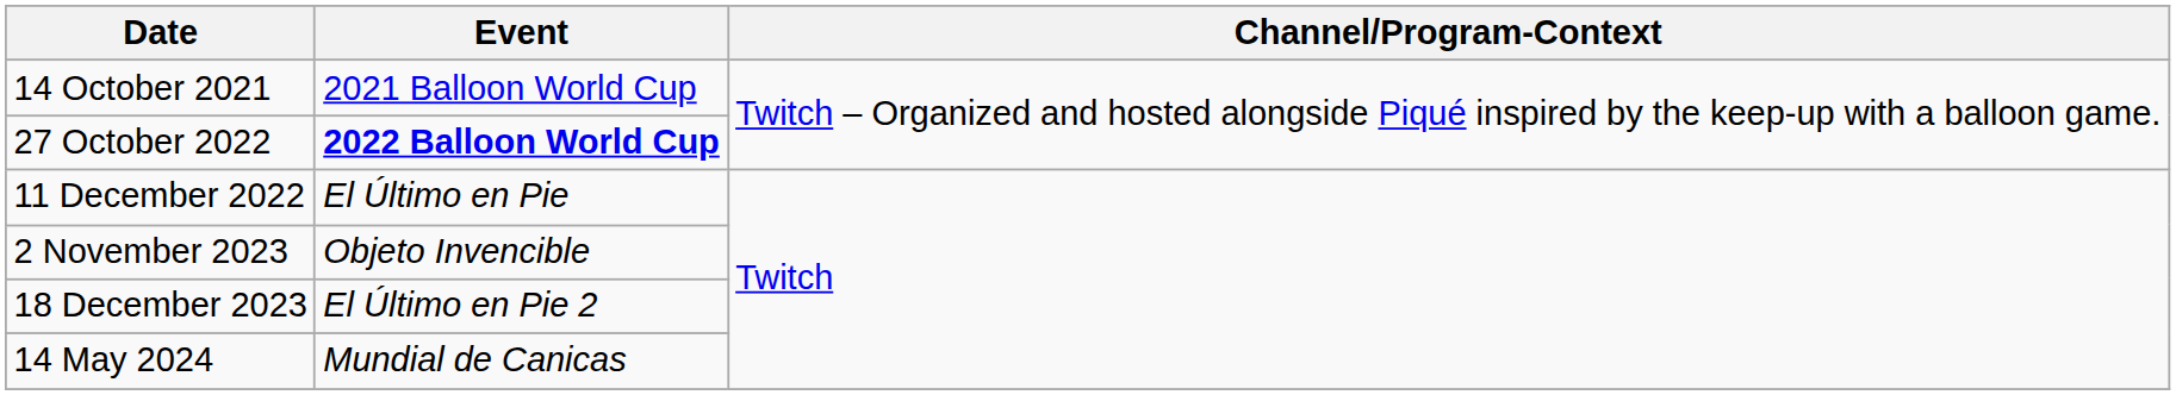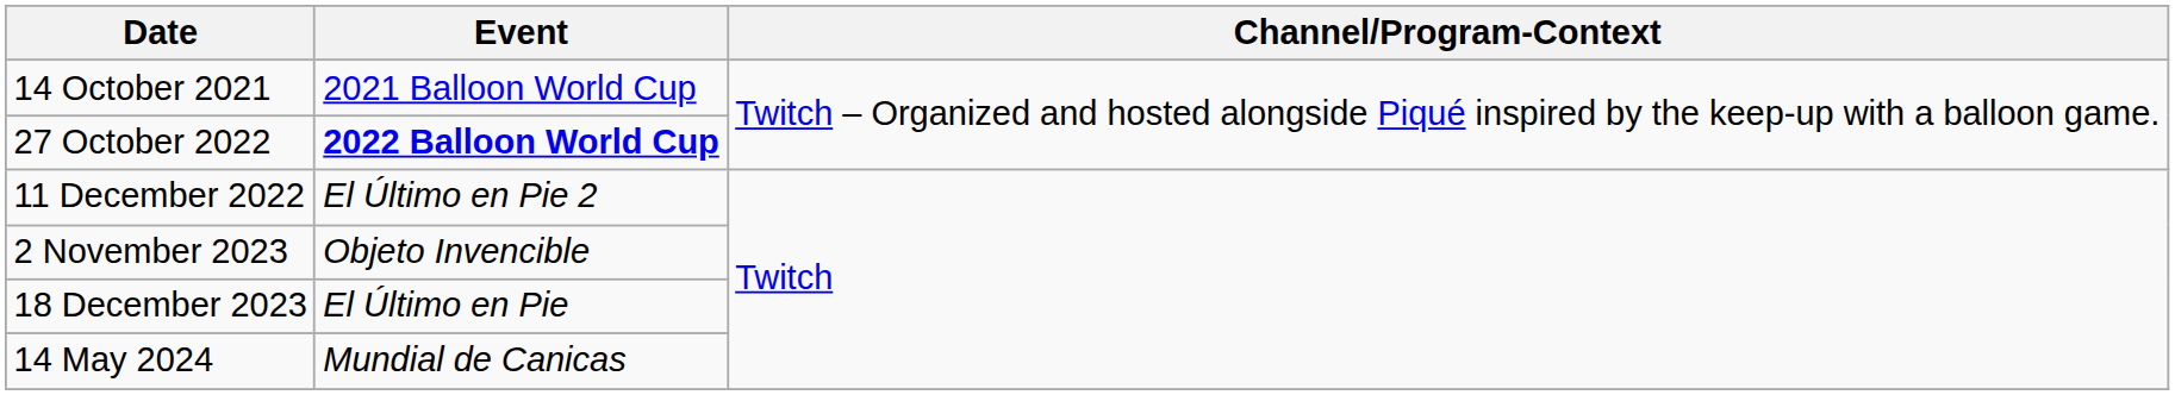11 December 2022 | Event: El Último en Pie -> El Último en Pie 2
18 December 2023 | Event: El Último en Pie 2 -> El Último en Pie
